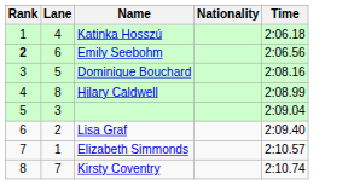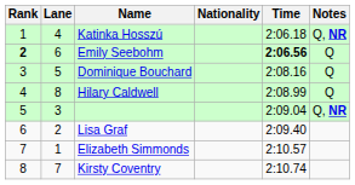+ column: Notes | Q, NR | Q | Q | Q | Q, NR
Emily Seebohm | Time: normal -> bold
